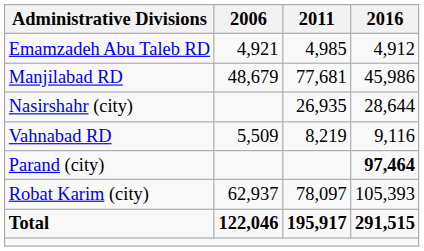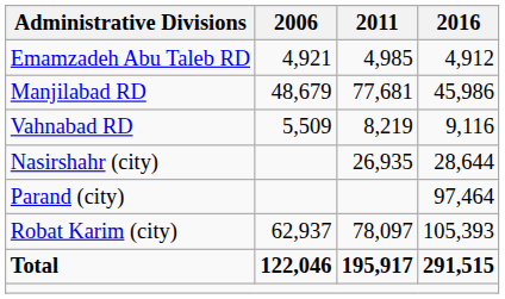rows swapped: Vahnabad RD <-> Nasirshahr (city)
Parand (city) | 2016: bold -> normal
